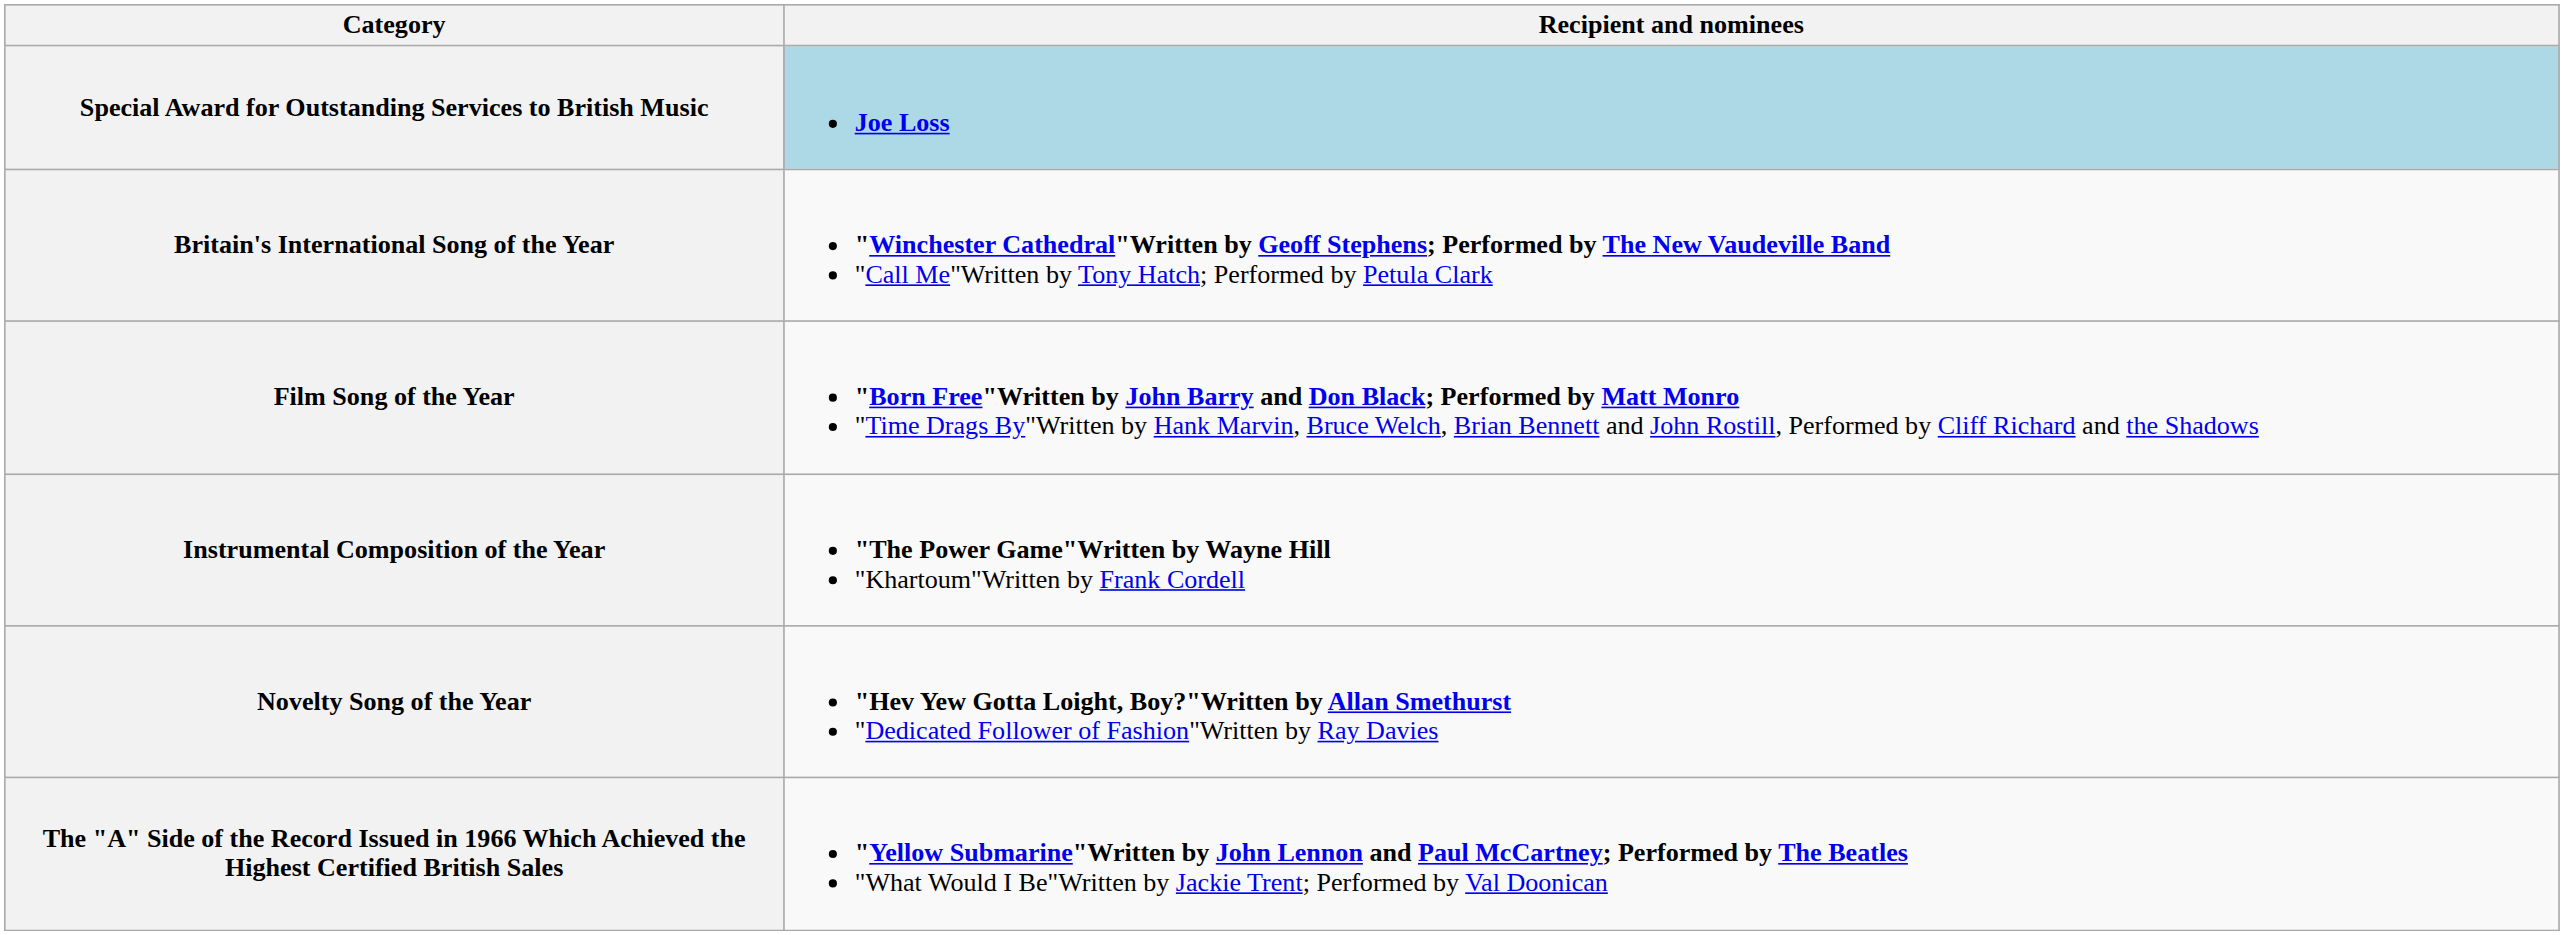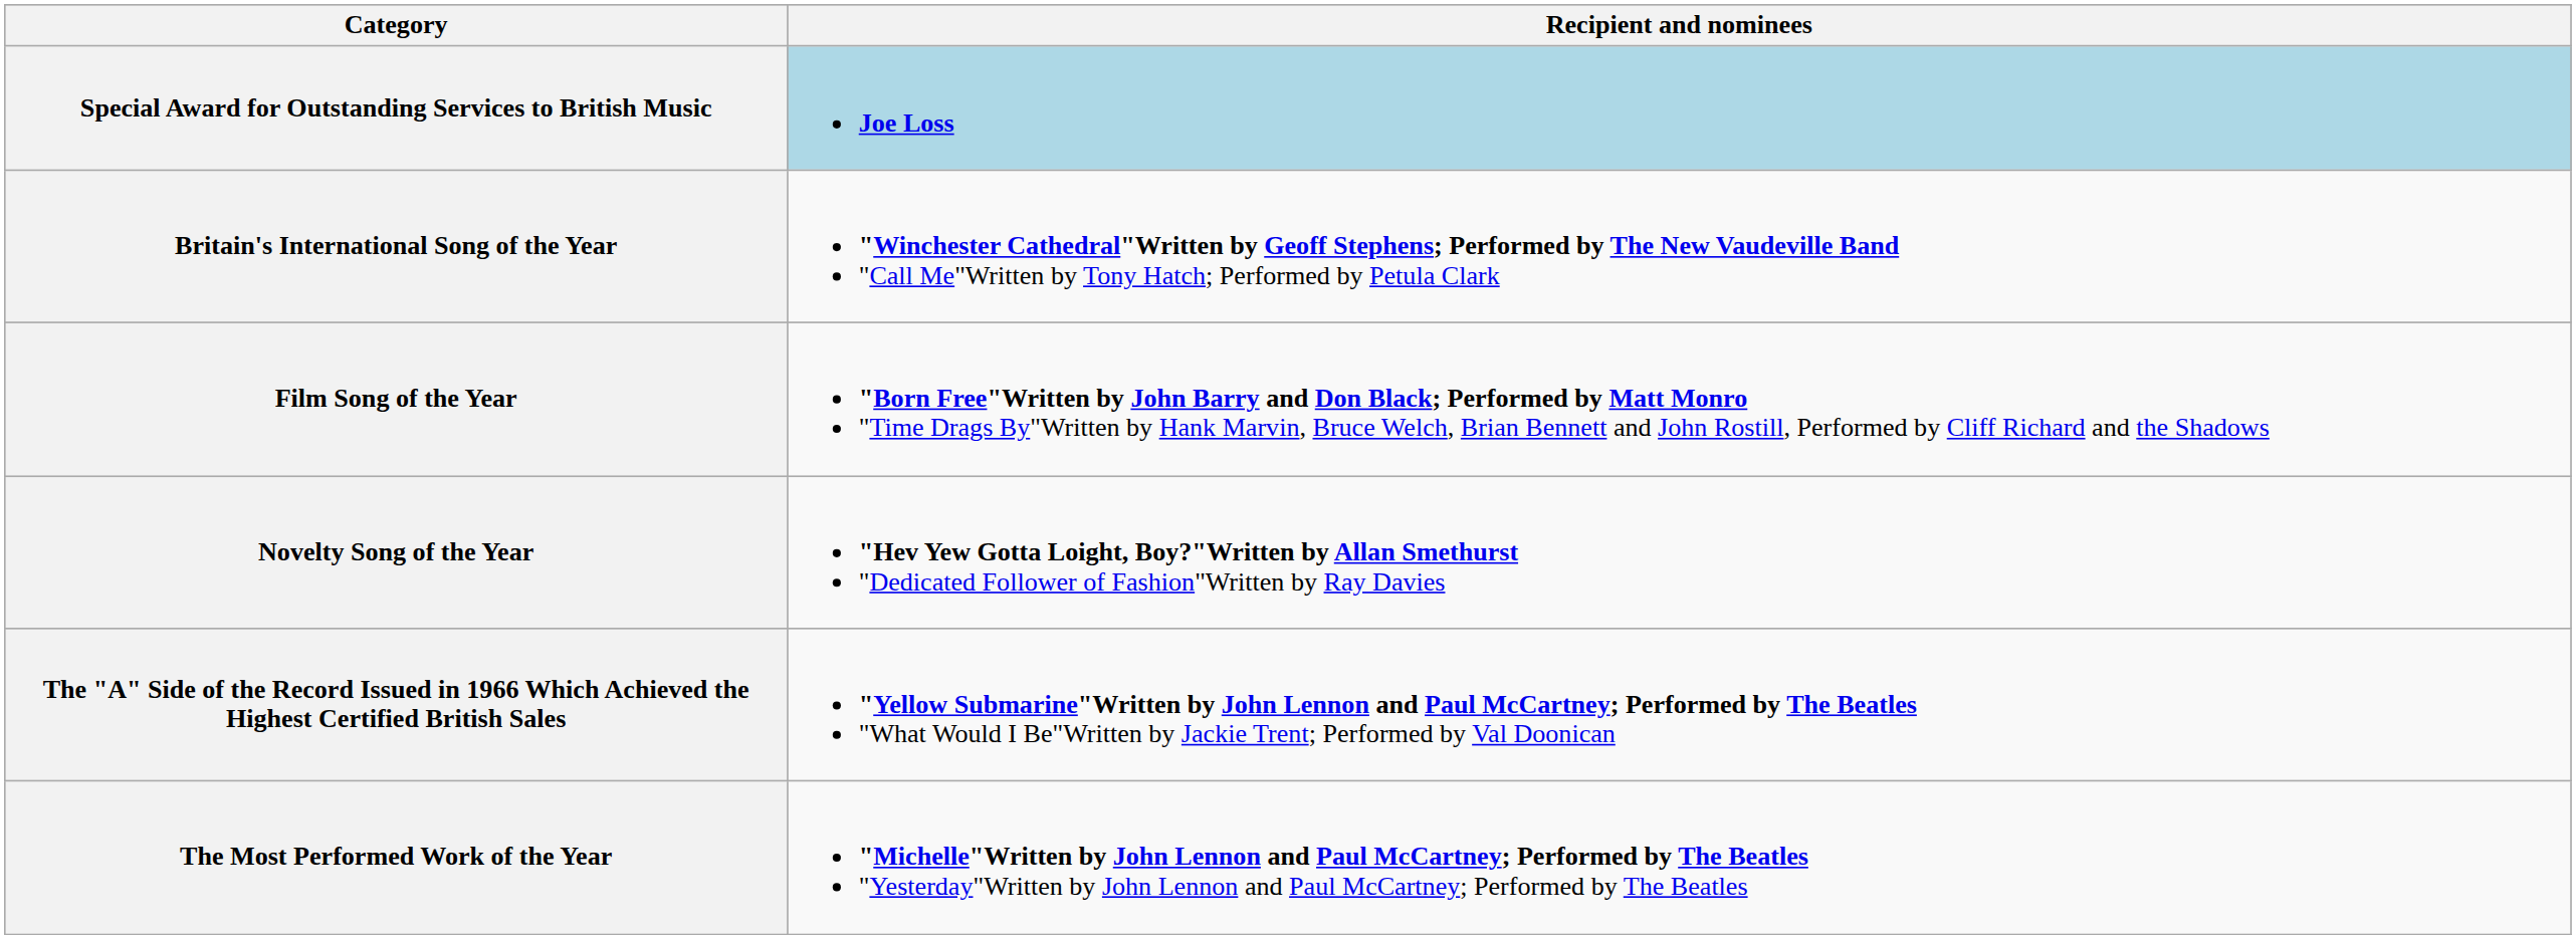- row: Instrumental Composition of the Year | "The Power Game"Written by Wayne Hill "Khartoum"Written by Frank Cordell
+ row: The Most Performed Work of the Year | "Michelle"Written by John Lennon and Paul McCartney; Performed by The Beatles "Yesterday"Written by John Lennon and Paul McCartney; Performed by The Beatles
